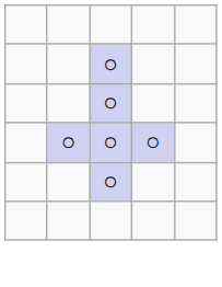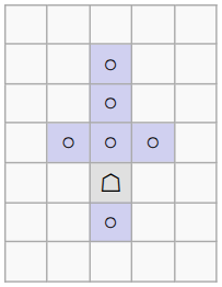+ row: ☖
